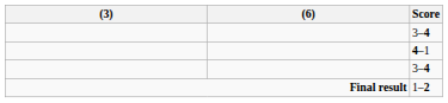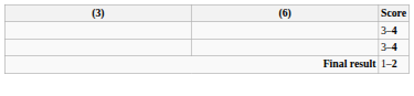- row: 4–1
